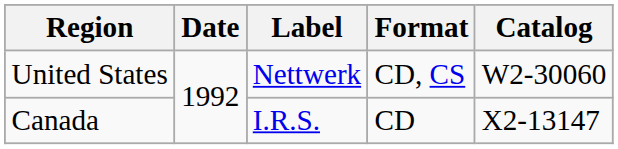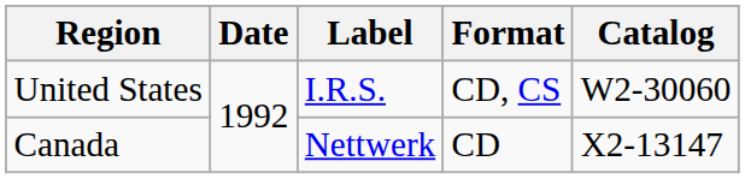United States | Label: Nettwerk -> I.R.S.
Canada | Label: I.R.S. -> Nettwerk
